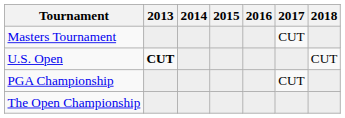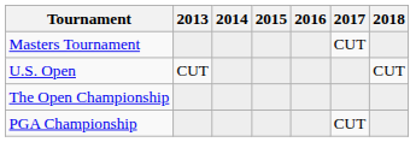U.S. Open | 2013: bold -> normal
rows swapped: The Open Championship <-> PGA Championship
